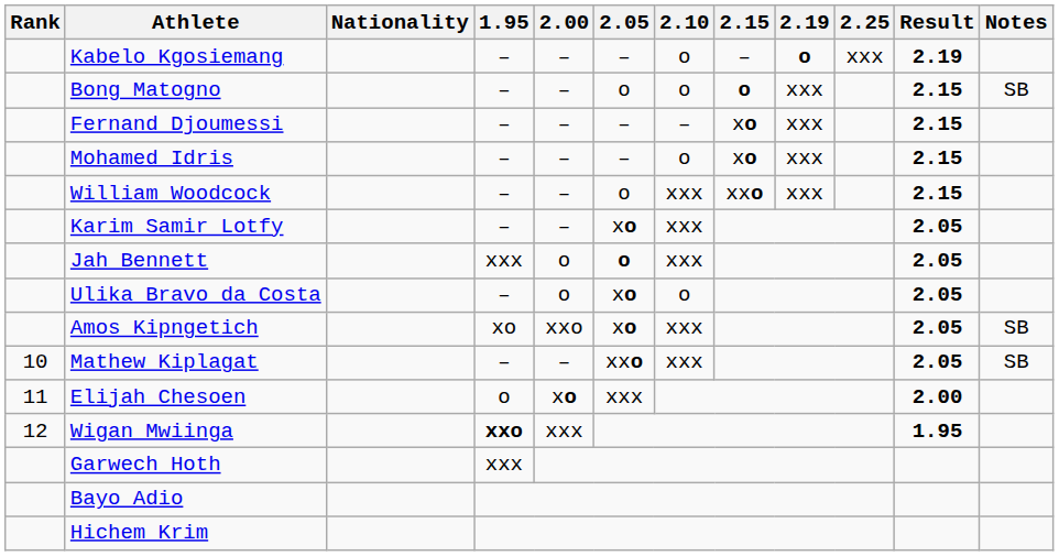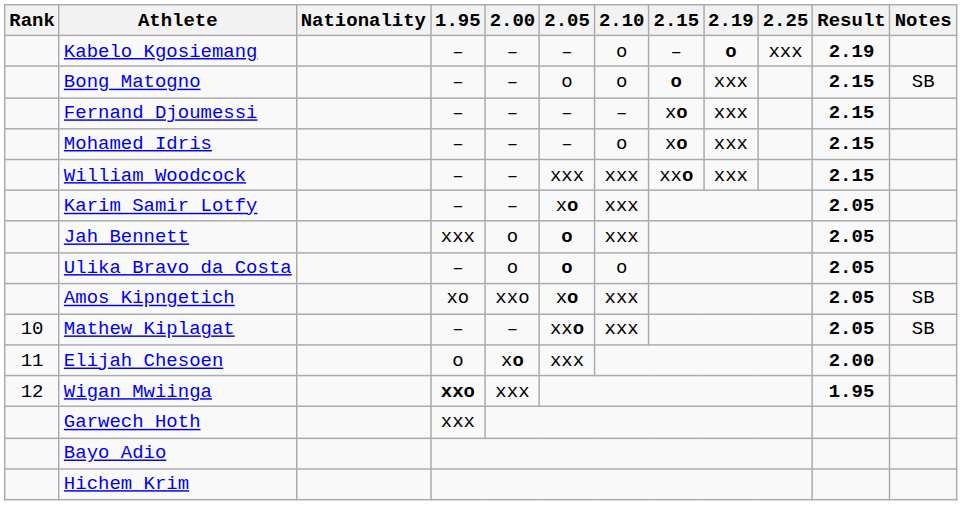William Woodcock | 2.05: o -> xxx
Ulika Bravo da Costa | 2.05: xo -> o
